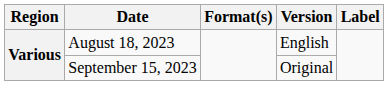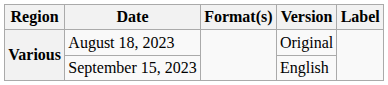August 18, 2023 | Version: English -> Original
September 15, 2023 | Version: Original -> English
